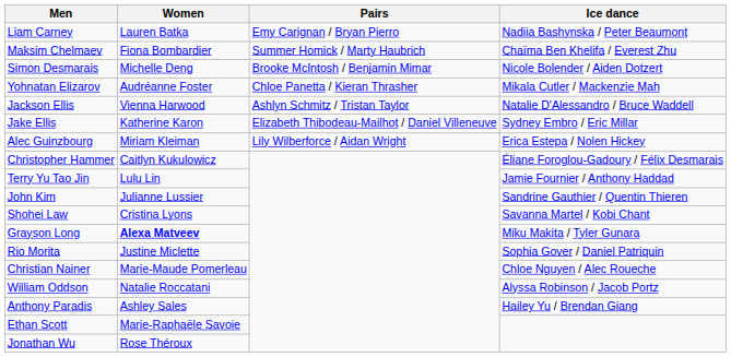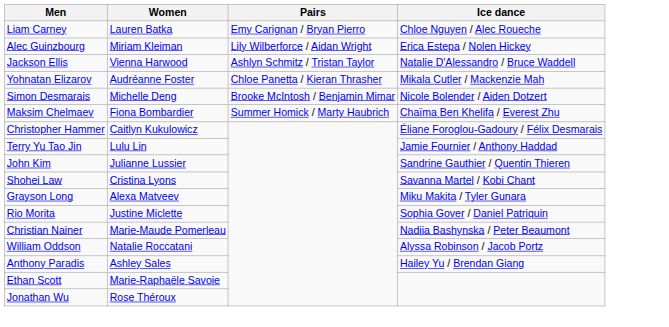Liam Carney | Ice dance: Nadiia Bashynska / Peter Beaumont -> Chloe Nguyen / Alec Roueche
rows swapped: Maksim Chelmaev <-> Alec Guinzbourg
rows swapped: Simon Desmarais <-> Jackson Ellis
- row: Jake Ellis | Katherine Karon | Elizabeth Thibodeau-Mailhot / Daniel Villeneuve | Sydney Embro / Eric Millar
Grayson Long | Women: bold -> normal
Christian Nainer | Ice dance: Chloe Nguyen / Alec Roueche -> Nadiia Bashynska / Peter Beaumont
